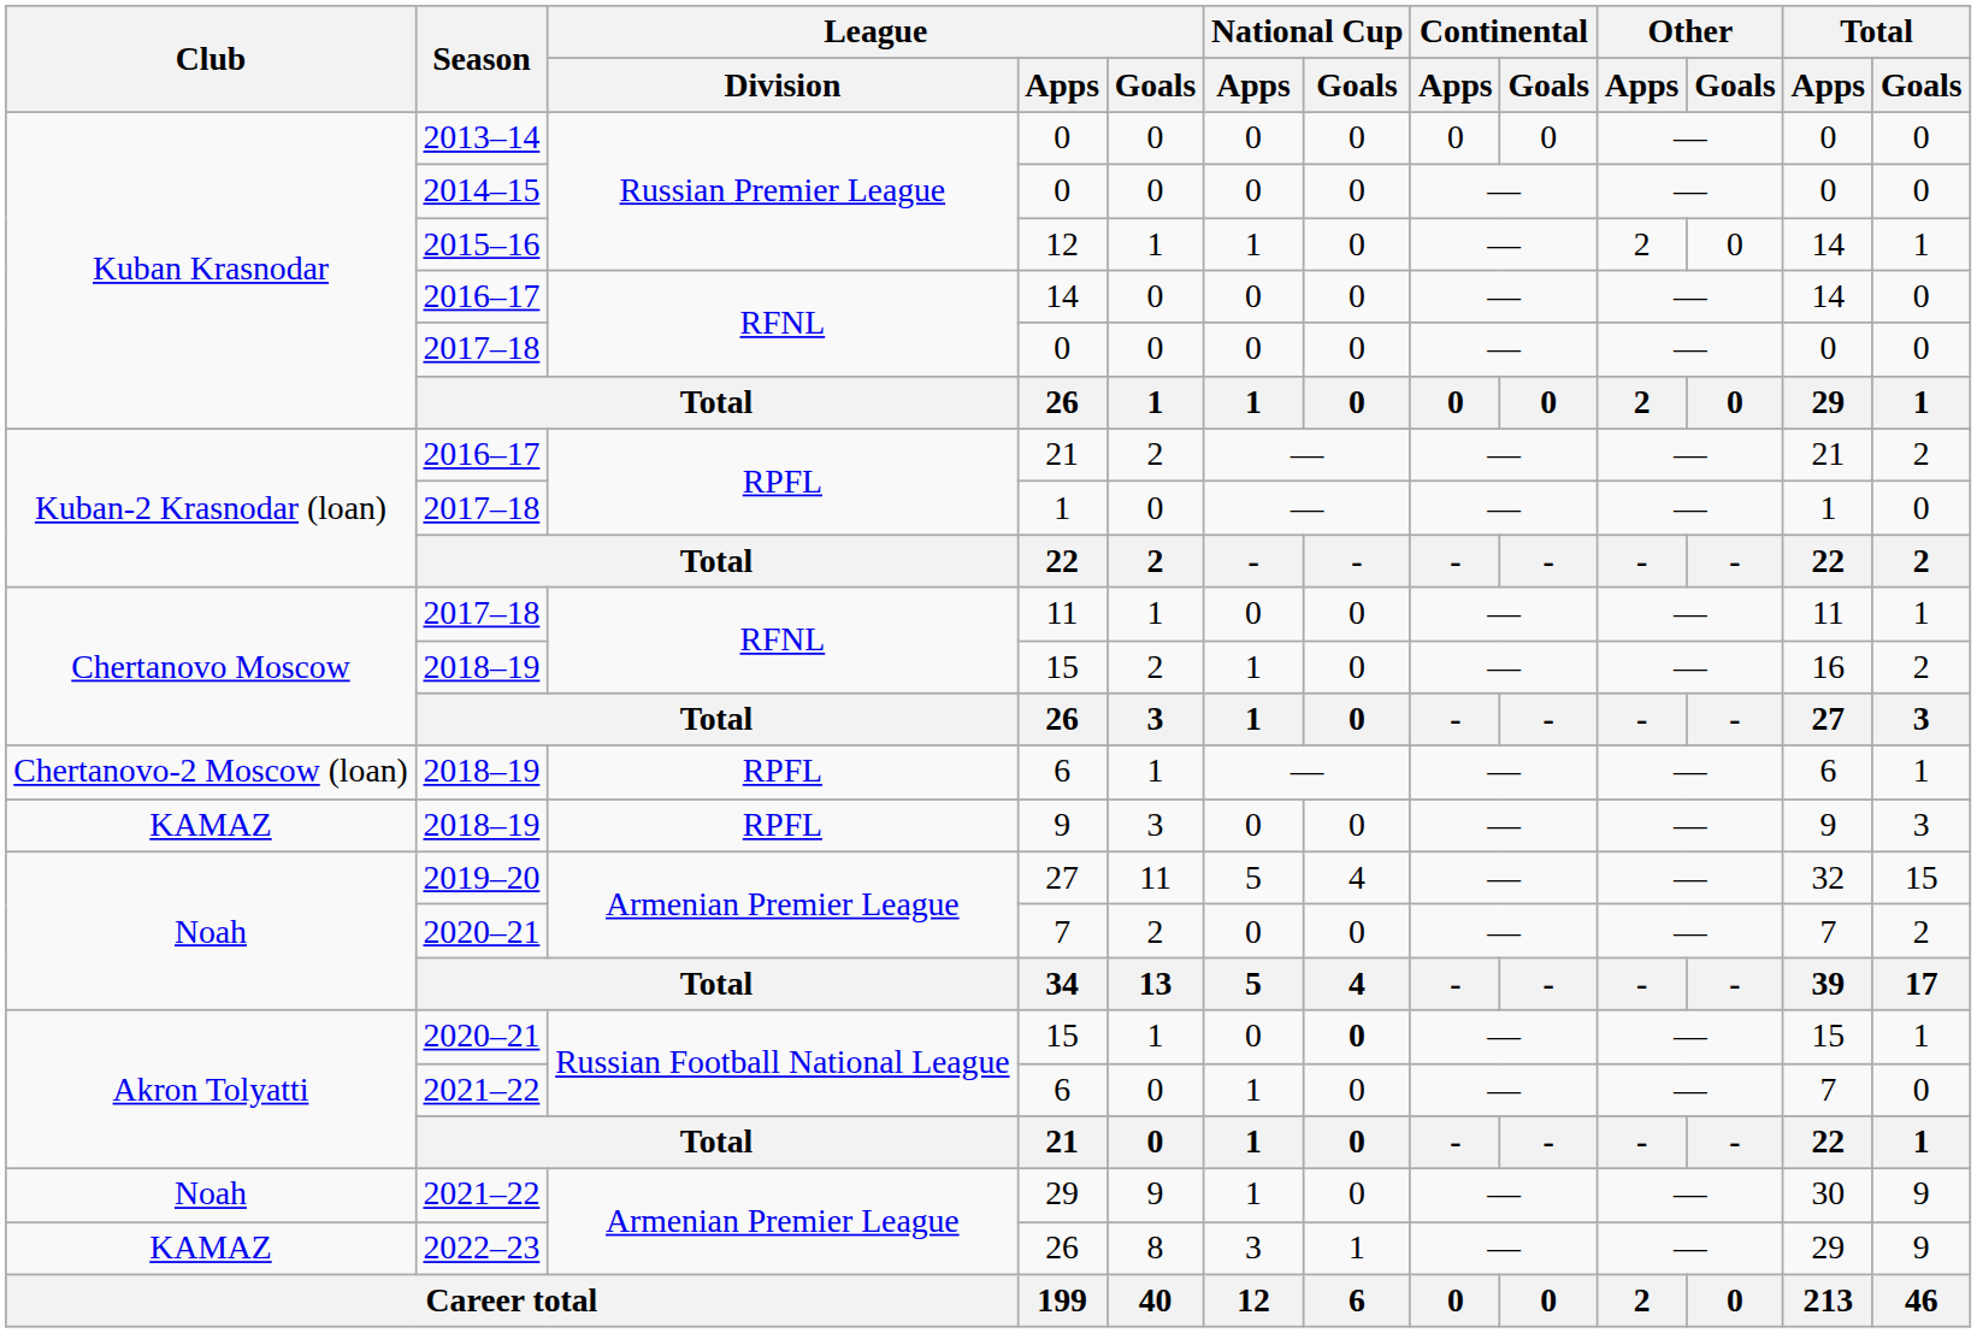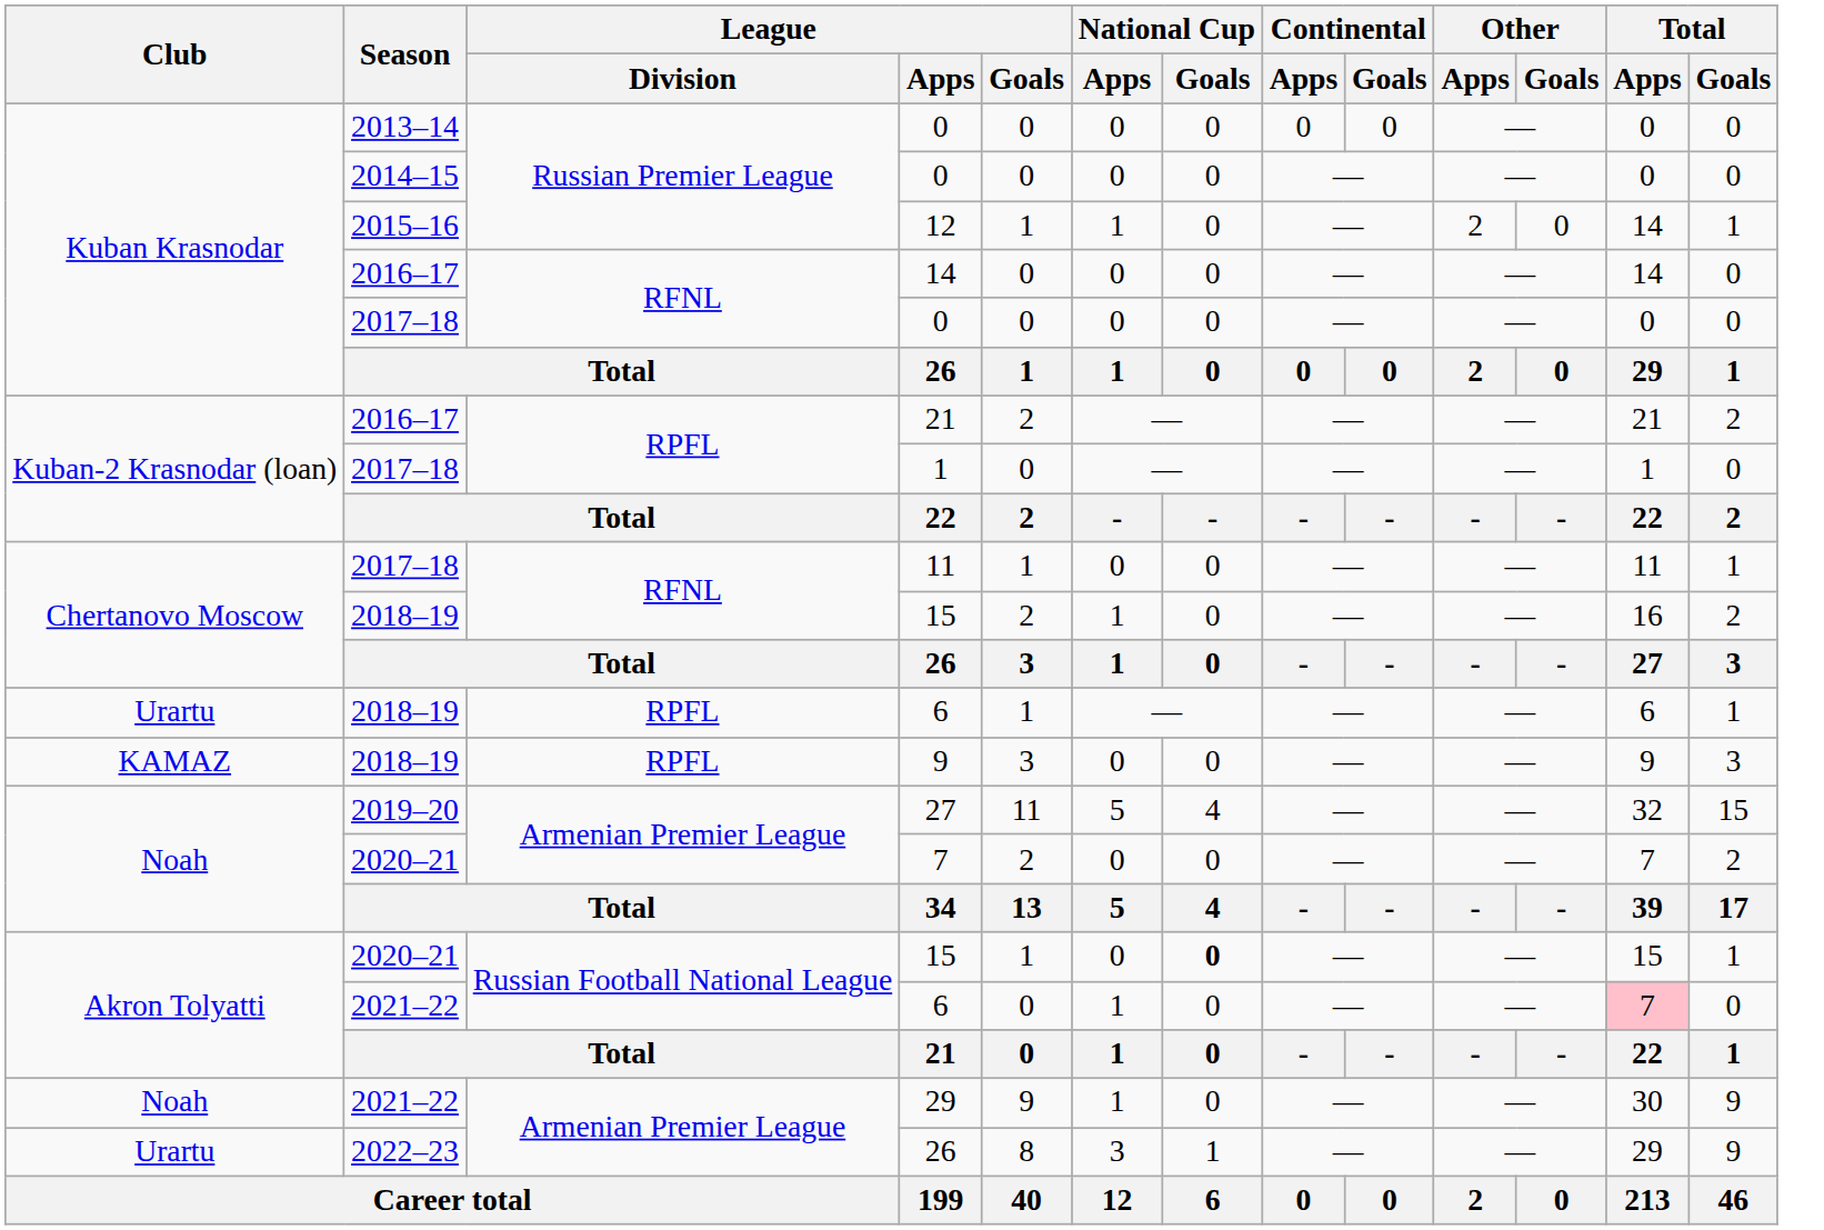2018–19 / 6 | Club: Chertanovo-2 Moscow (loan) -> Urartu
2021–22 / 6 | Total / Apps: no background -> pink background
2022–23 / 26 | Club: KAMAZ -> Urartu
